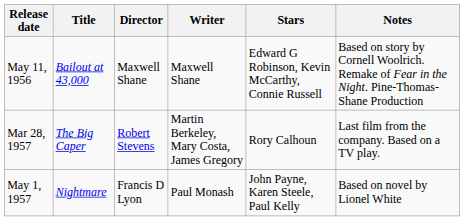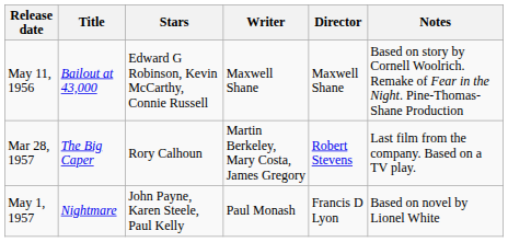columns swapped: Stars <-> Director
